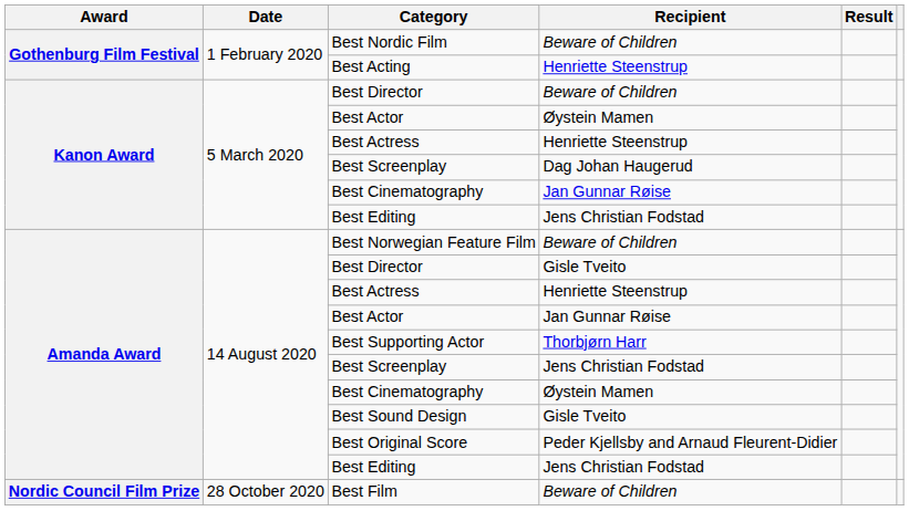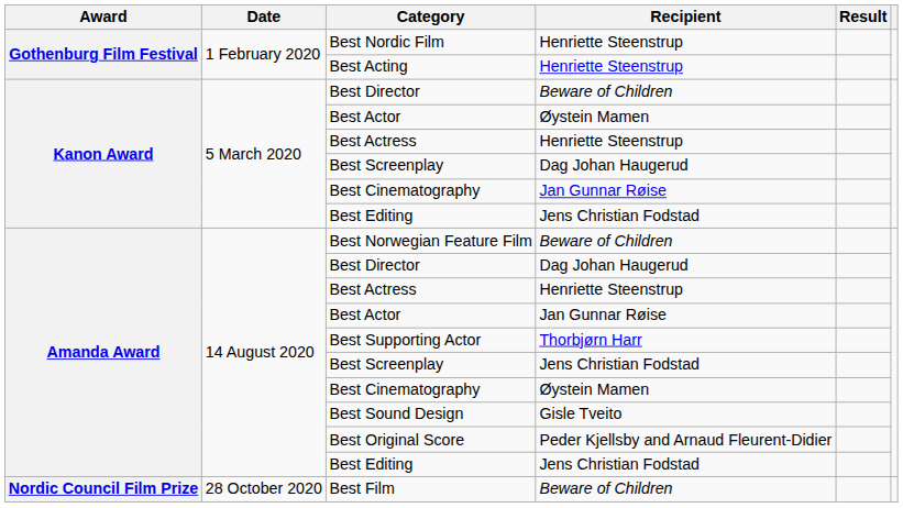Best Nordic Film | Recipient: Beware of Children -> Henriette Steenstrup
Amanda Award / Best Director | Recipient: Gisle Tveito -> Dag Johan Haugerud
